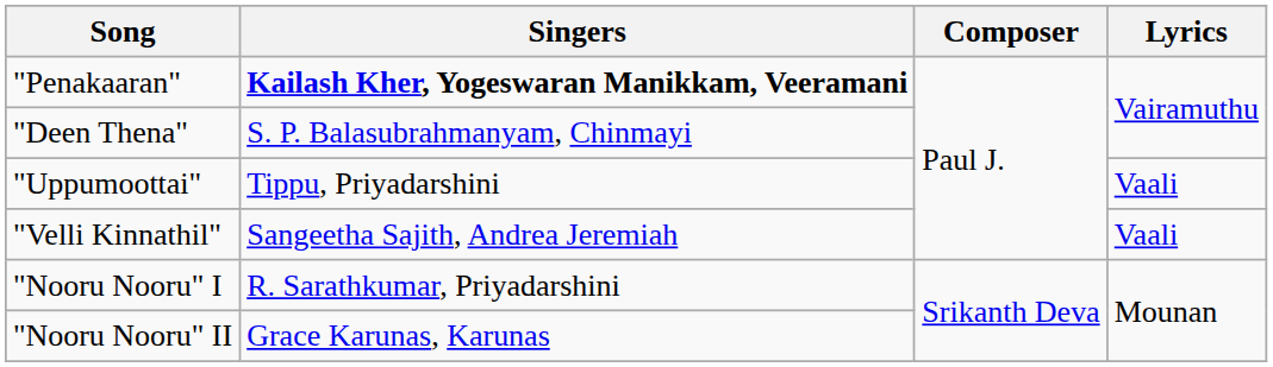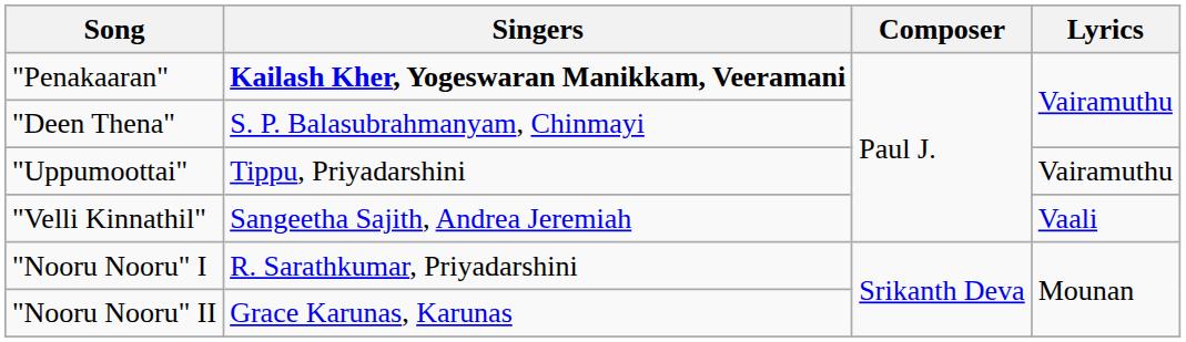"Uppumoottai" | Lyrics: Vaali -> Vairamuthu
